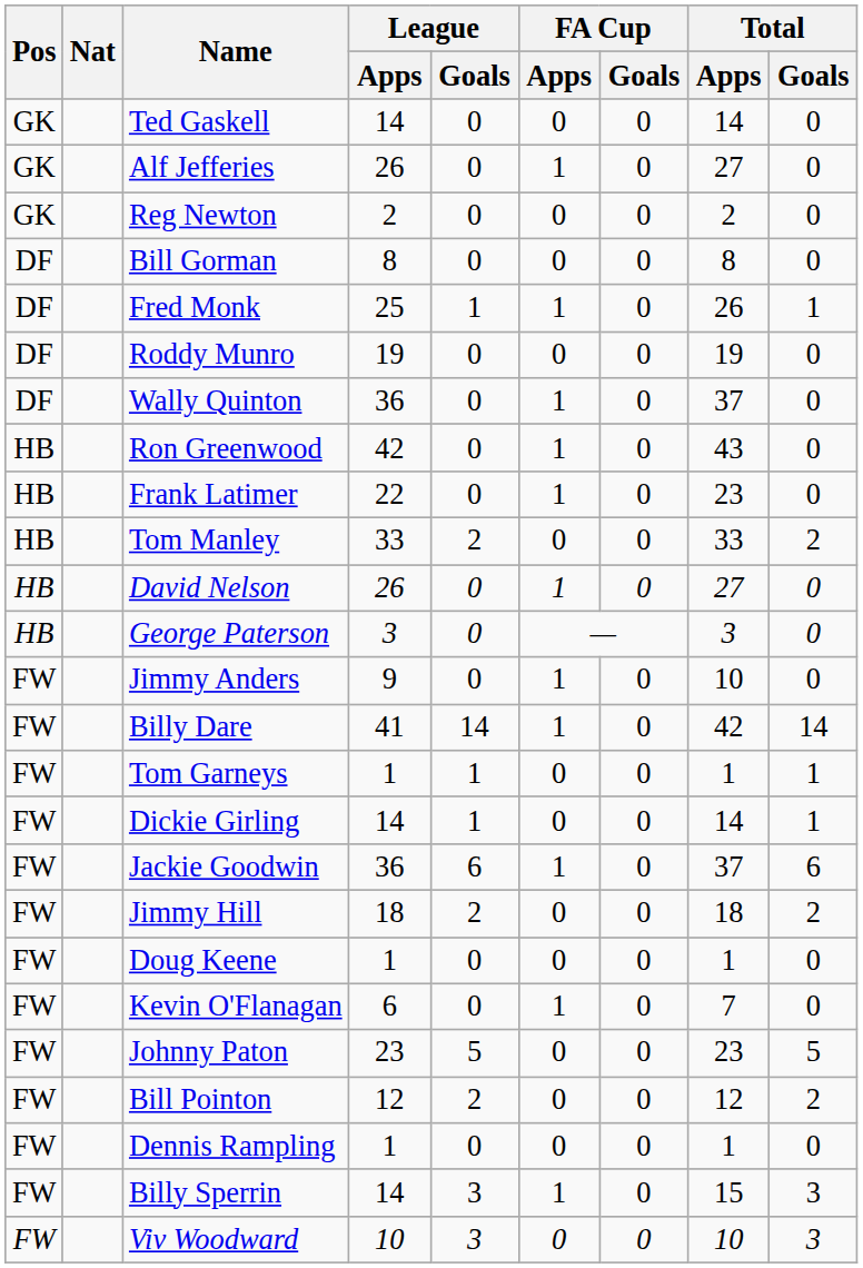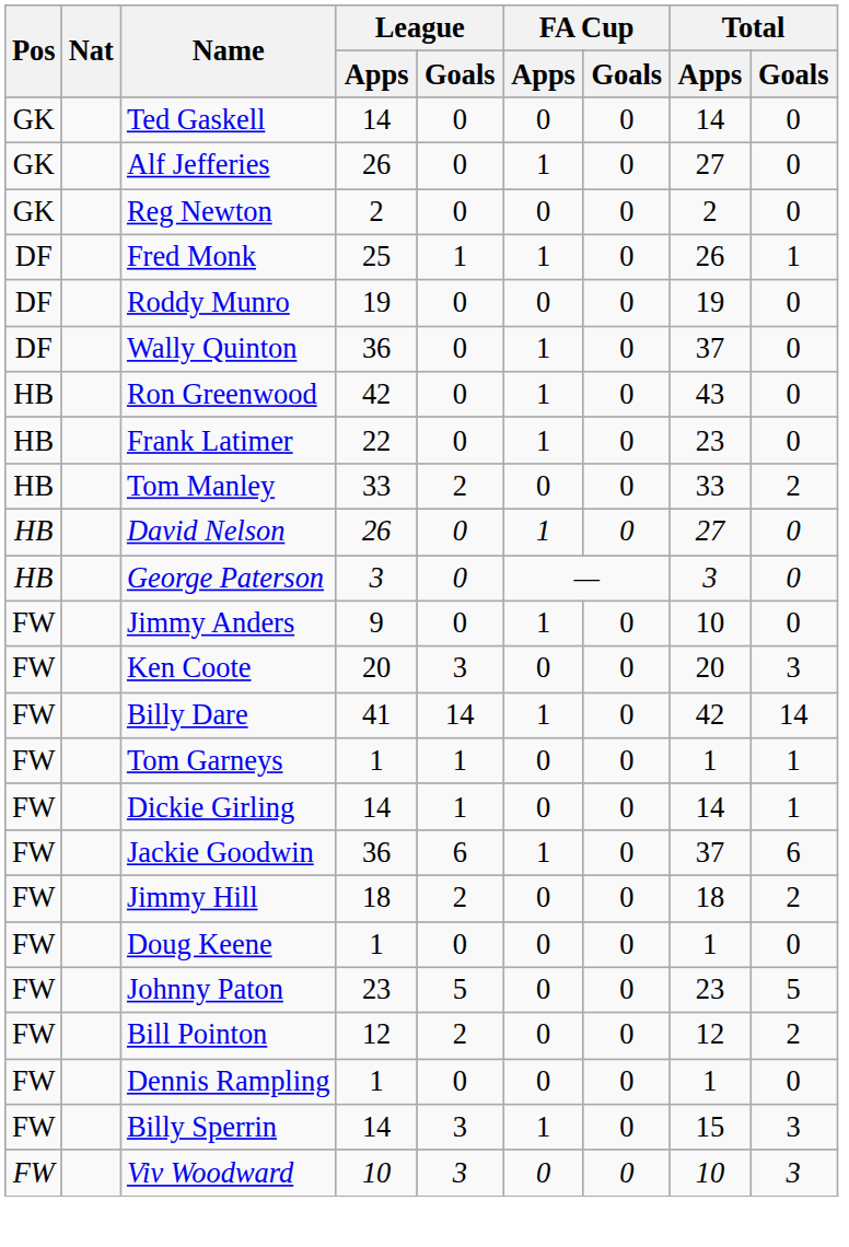- row: DF | Bill Gorman | 8 | 0 | 0 | 0 | 8 | 0
+ row: FW | Ken Coote | 20 | 3 | 0 | 0 | 20 | 3
- row: FW | Kevin O'Flanagan | 6 | 0 | 1 | 0 | 7 | 0
